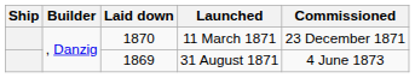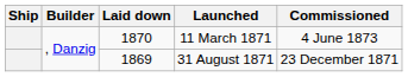11 March 1871 | Commissioned: 23 December 1871 -> 4 June 1873
31 August 1871 | Commissioned: 4 June 1873 -> 23 December 1871
